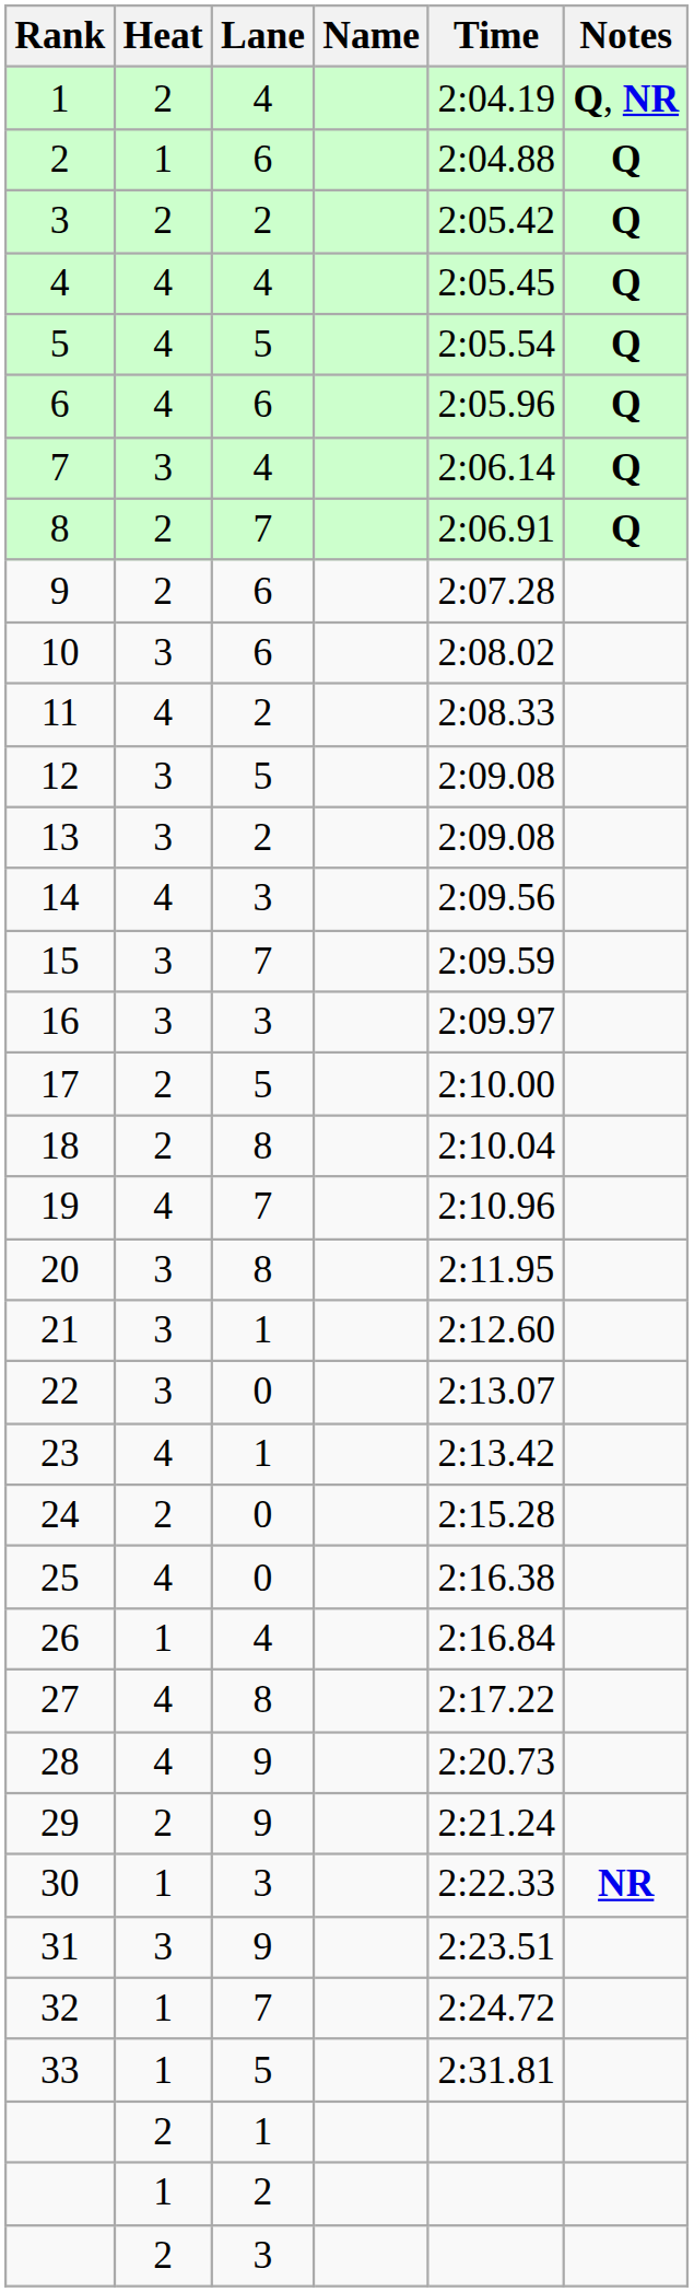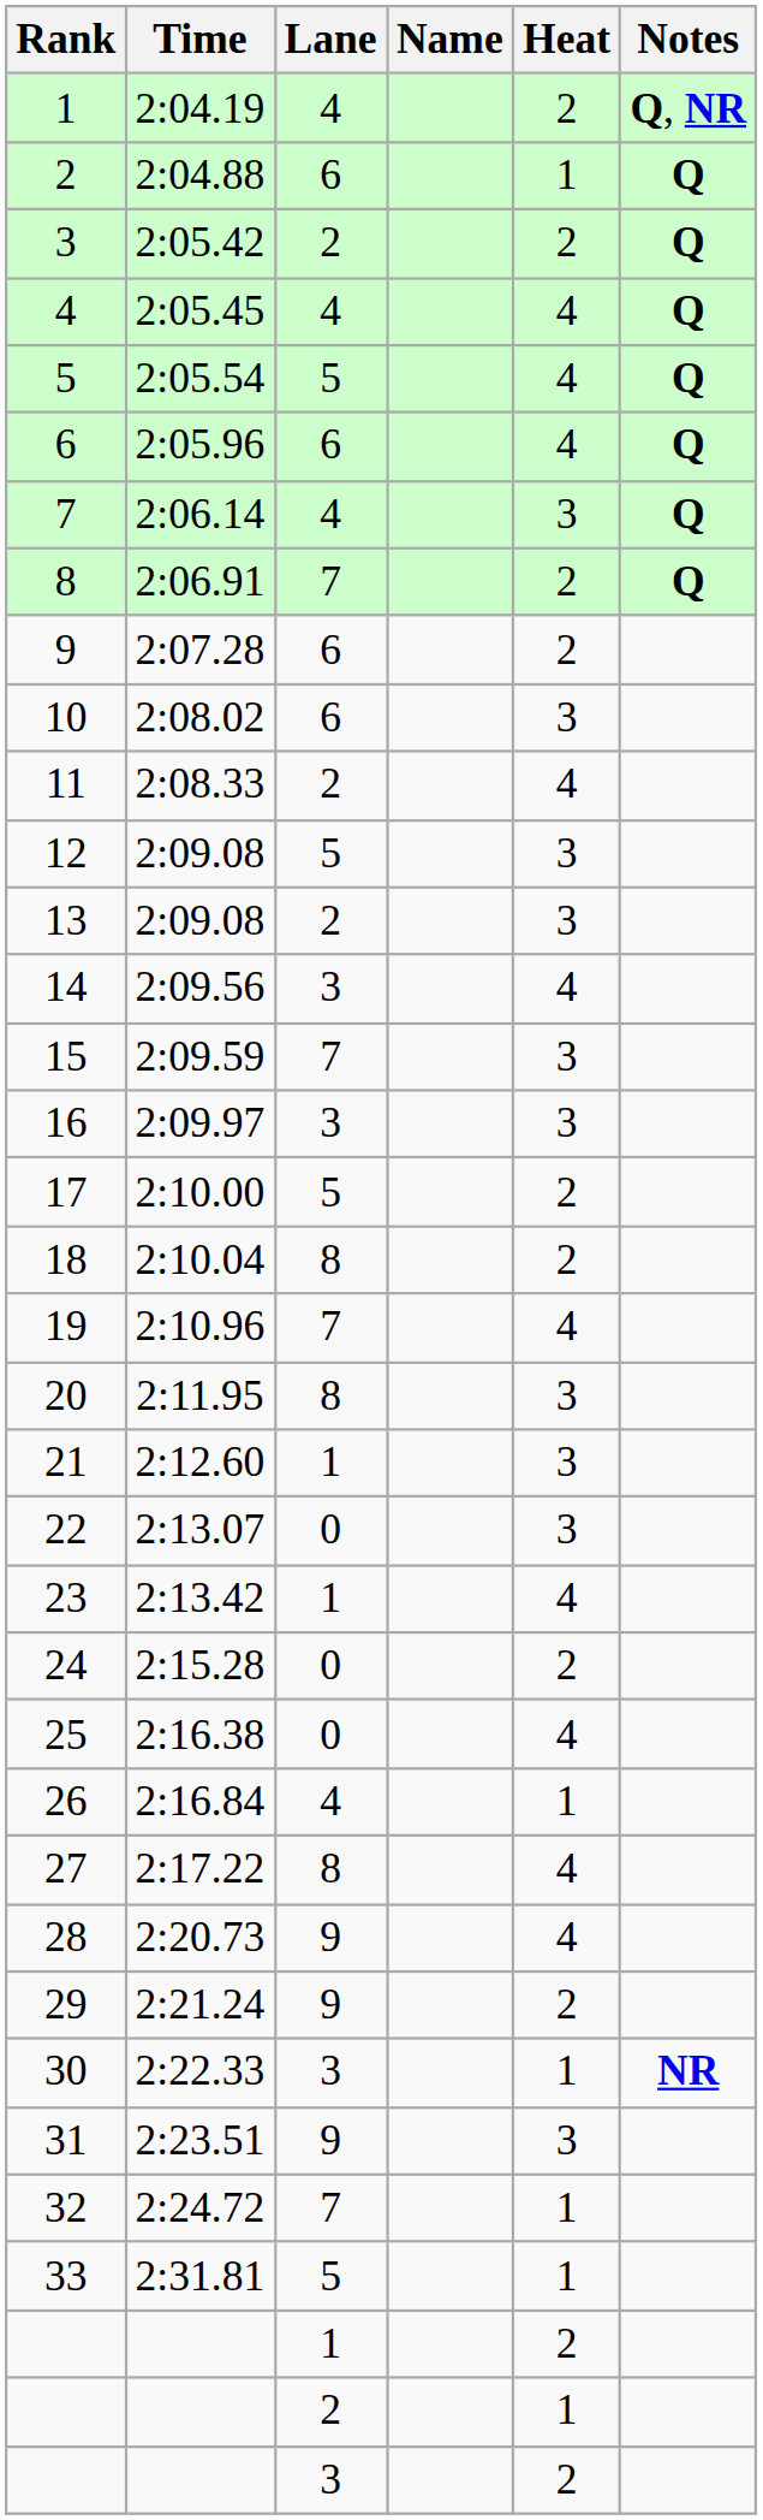columns swapped: Heat <-> Time
